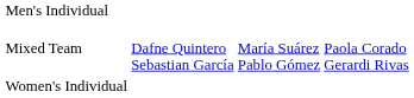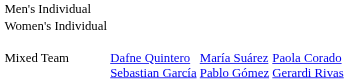rows swapped: Women's Individual <-> Mixed Team
